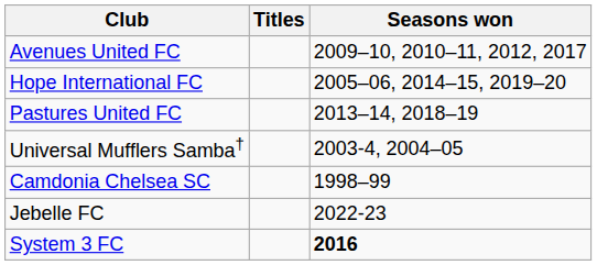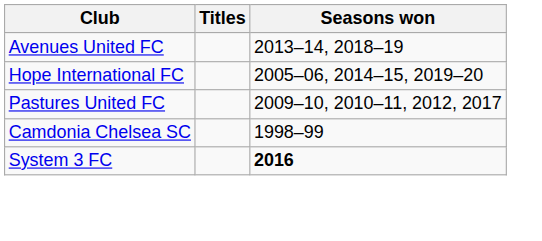Avenues United FC | Seasons won: 2009–10, 2010–11, 2012, 2017 -> 2013–14, 2018–19
Pastures United FC | Seasons won: 2013–14, 2018–19 -> 2009–10, 2010–11, 2012, 2017
- row: Universal Mufflers Samba† | 2003-4, 2004–05
- row: Jebelle FC | 2022-23
